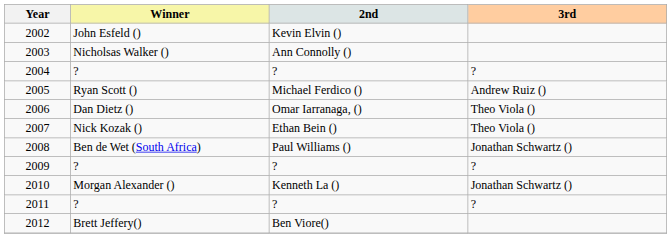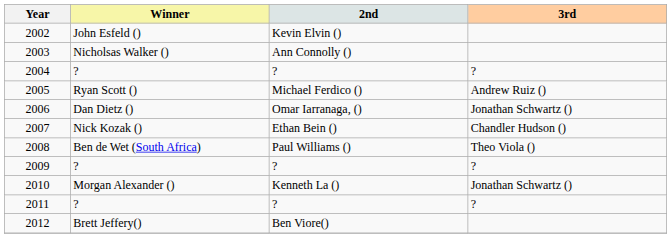2006 | 3rd: Theo Viola () -> Jonathan Schwartz ()
2007 | 3rd: Theo Viola () -> Chandler Hudson ()
2008 | 3rd: Jonathan Schwartz () -> Theo Viola ()
